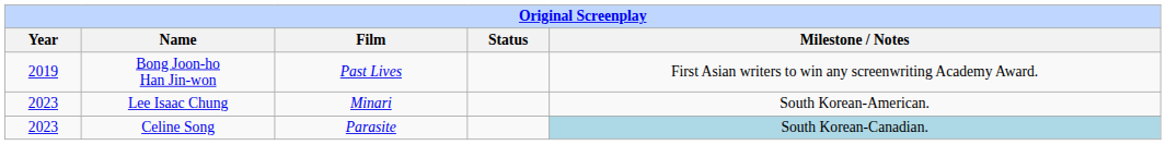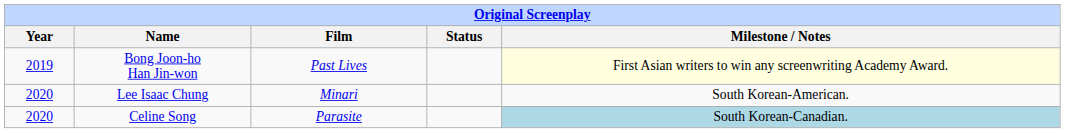Bong Joon-ho Han Jin-won | Milestone / Notes: no background -> lightyellow background
Lee Isaac Chung | Year: 2023 -> 2020
Celine Song | Year: 2023 -> 2020
